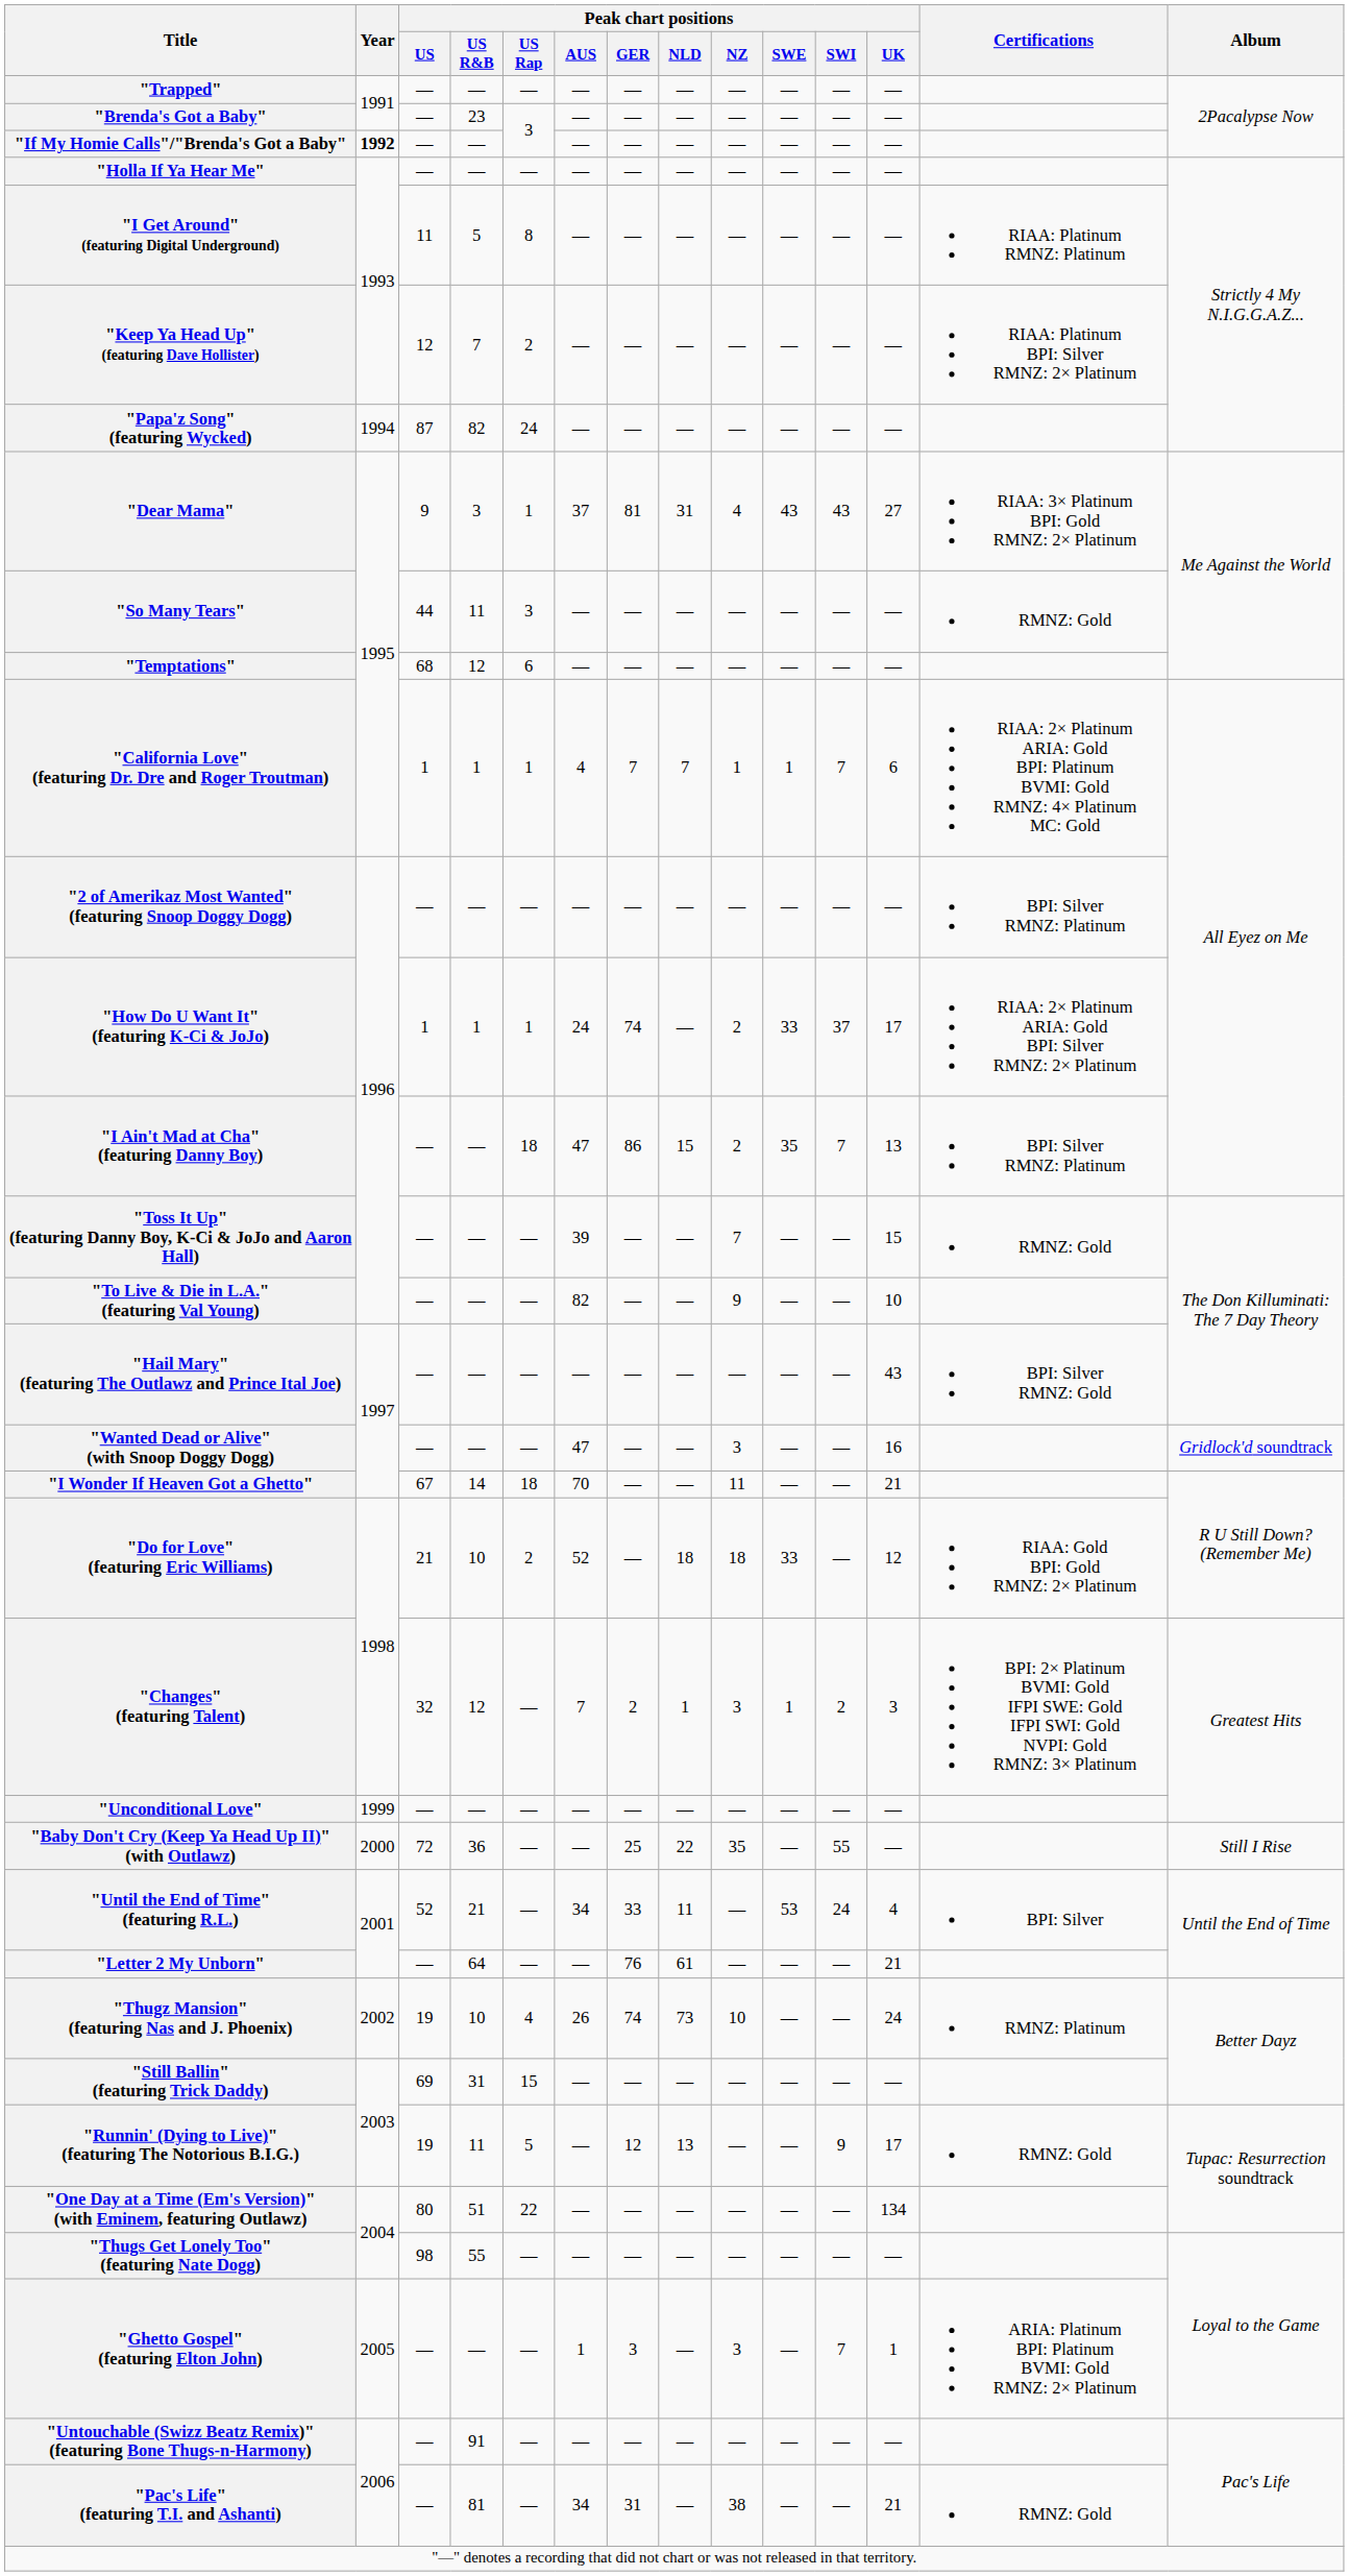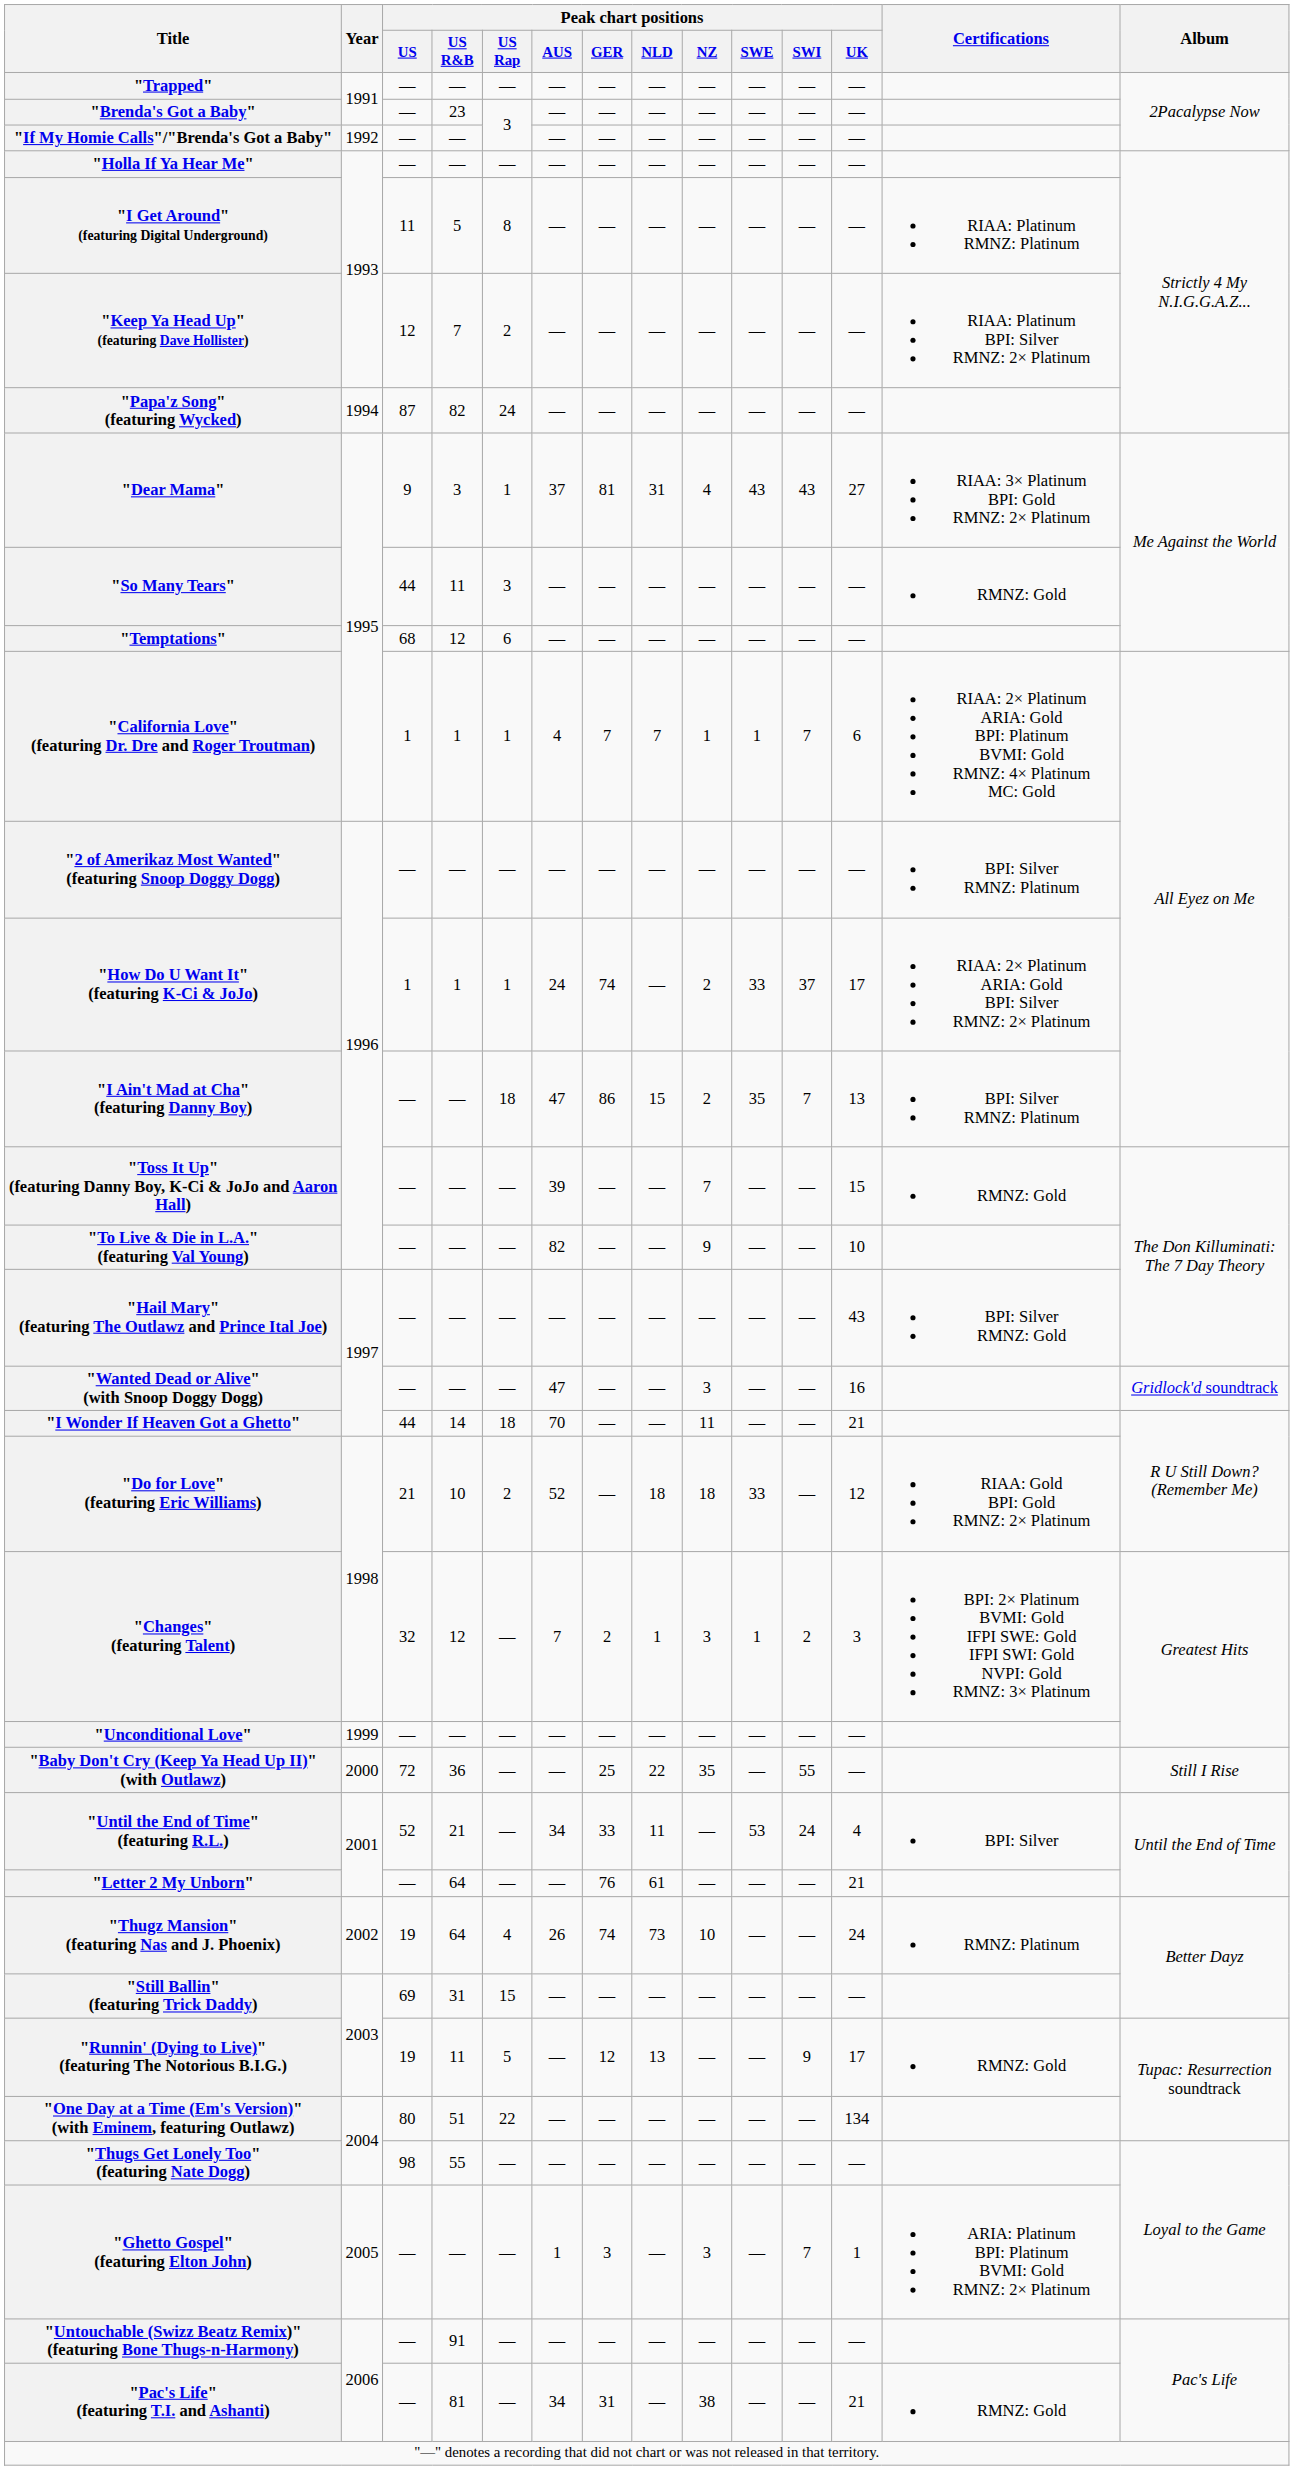"If My Homie Calls"/"Brenda's Got a Baby" | Year: bold -> normal
"I Wonder If Heaven Got a Ghetto" | Peak chart positions / US: 67 -> 44
"Thugz Mansion" (featuring Nas and J. Phoenix) | Peak chart positions / US R&B: 10 -> 64
